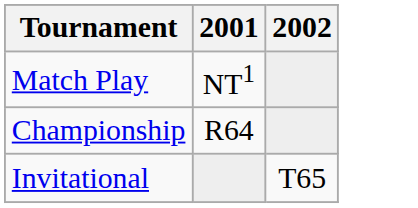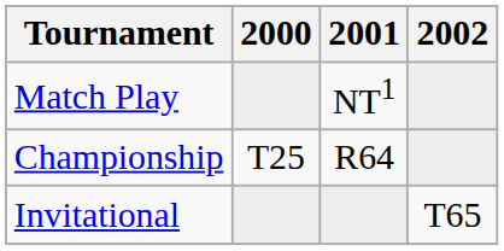+ column: 2000 | T25
